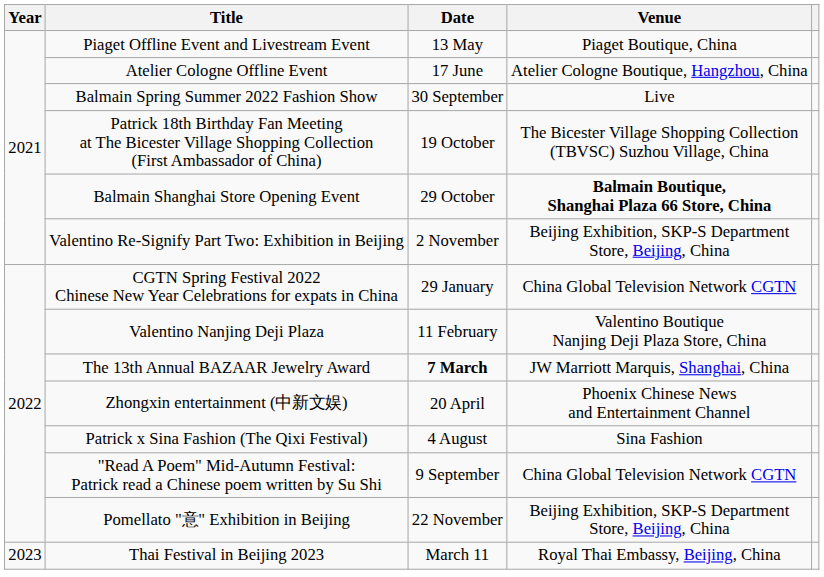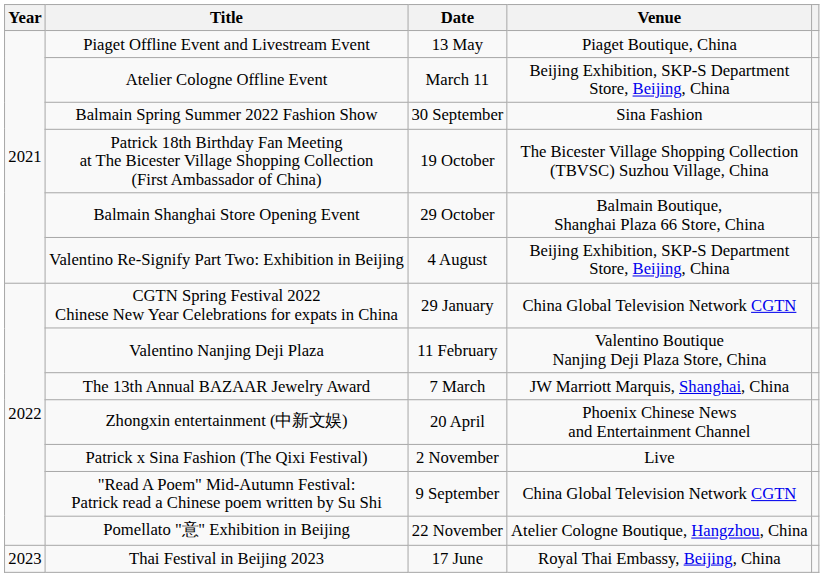Atelier Cologne Offline Event | Date: 17 June -> March ️11
Atelier Cologne Offline Event | Venue: Atelier Cologne Boutique, Hangzhou, China -> Beijing Exhibition, SKP-S Department Store, Beijing, China
Balmain Spring Summer 2022 Fashion Show | Venue: Live -> Sina Fashion
Balmain Shanghai Store Opening Event | Venue: bold -> normal
Valentino Re-Signify Part Two: Exhibition in Beijing | Date: 2 November -> 4 August
The 13th Annual BAZAAR Jewelry Award | Date: bold -> normal
Patrick x Sina Fashion (The Qixi Festival) | Date: 4 August -> 2 November
Patrick x Sina Fashion (The Qixi Festival) | Venue: Sina Fashion -> Live
Pomellato "意" Exhibition in Beijing | Venue: Beijing Exhibition, SKP-S Department Store, Beijing, China -> Atelier Cologne Boutique, Hangzhou, China
Thai Festival in Beijing 2023 | Date: March ️11 -> 17 June
